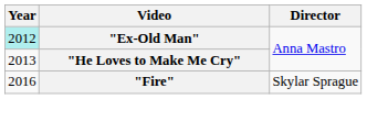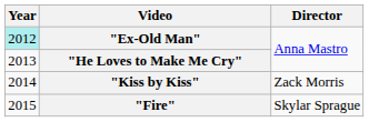+ row: 2014 | "Kiss by Kiss" | Zack Morris
"Fire" | Year: 2016 -> 2015
